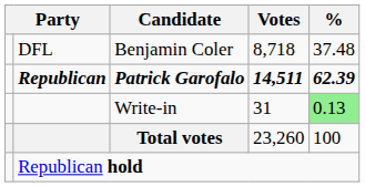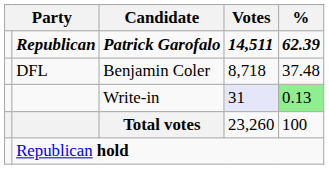rows swapped: Patrick Garofalo <-> Benjamin Coler
Write-in | Votes: no background -> lavender background
